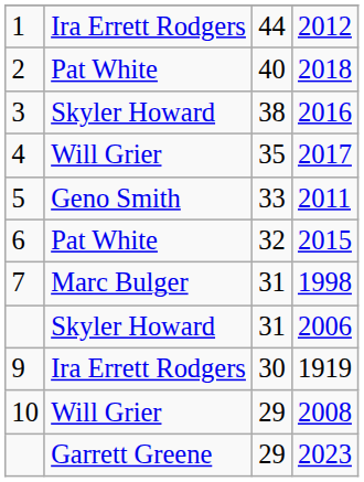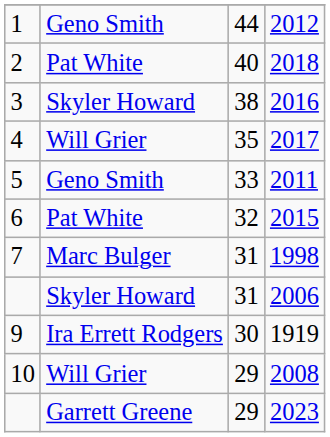2012 | column 2: Ira Errett Rodgers -> Geno Smith
